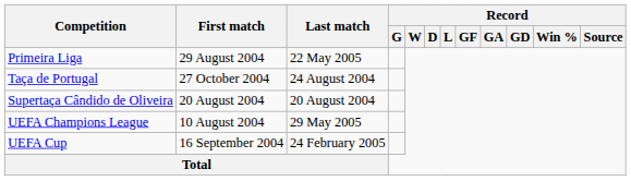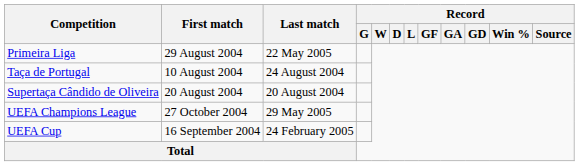Taça de Portugal | First match: 27 October 2004 -> 10 August 2004
UEFA Champions League | First match: 10 August 2004 -> 27 October 2004
